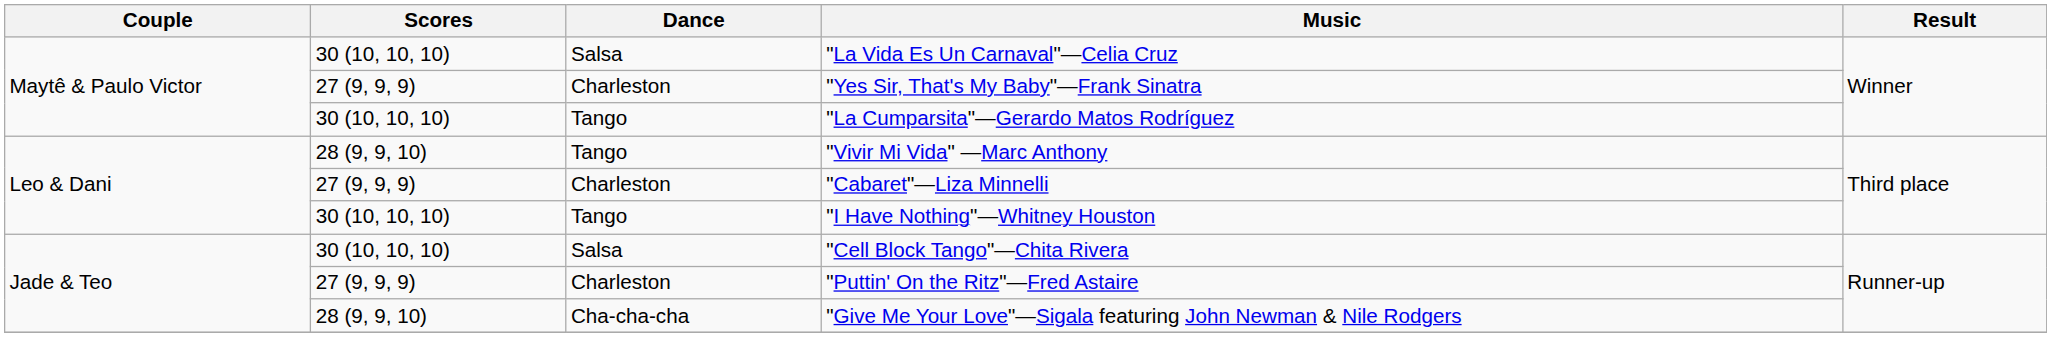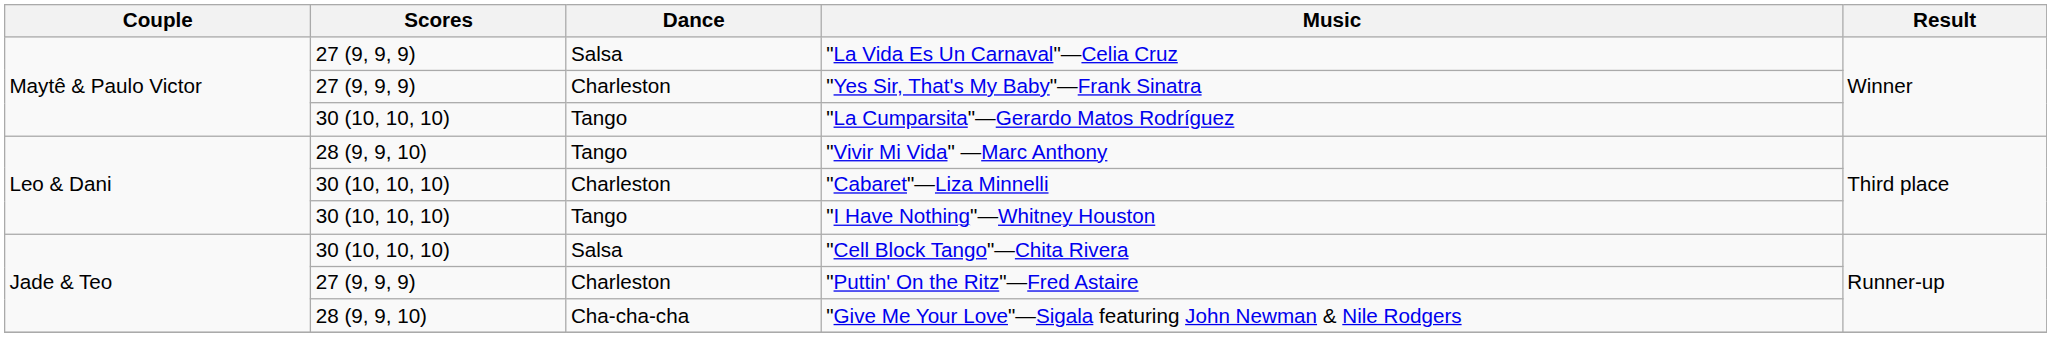"La Vida Es Un Carnaval"—Celia Cruz | Scores: 30 (10, 10, 10) -> 27 (9, 9, 9)
"Cabaret"—Liza Minnelli | Scores: 27 (9, 9, 9) -> 30 (10, 10, 10)
